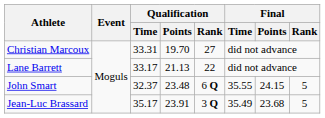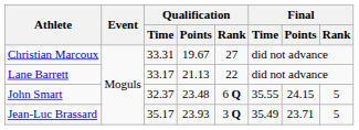Christian Marcoux | Qualification / Points: 19.70 -> 19.67
Jean-Luc Brassard | Qualification / Points: 23.91 -> 23.93
Jean-Luc Brassard | Final / Points: 23.68 -> 23.71
